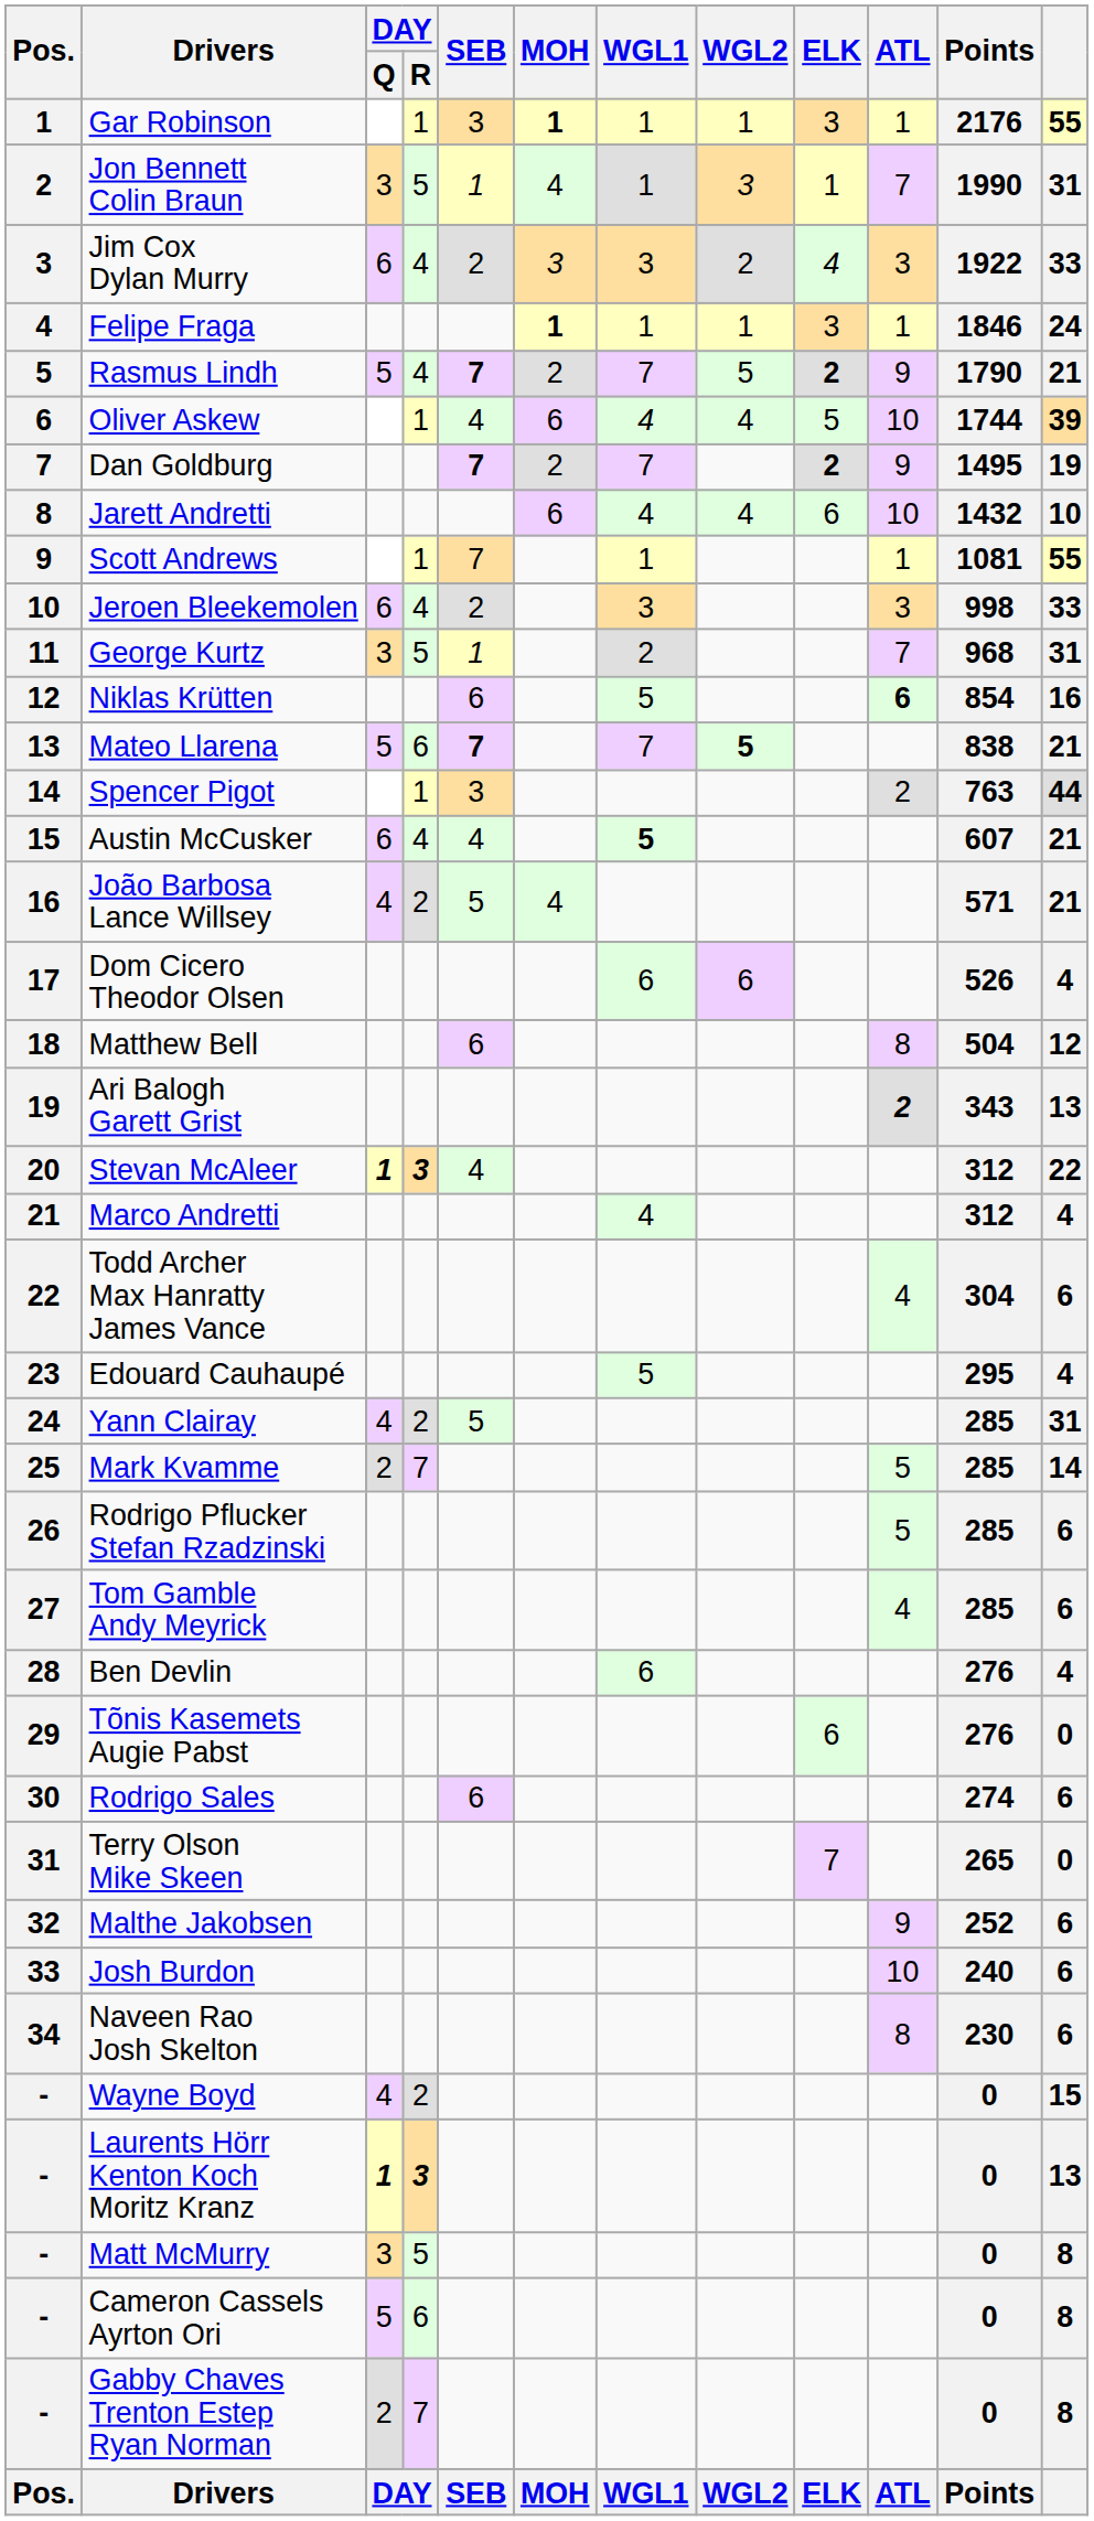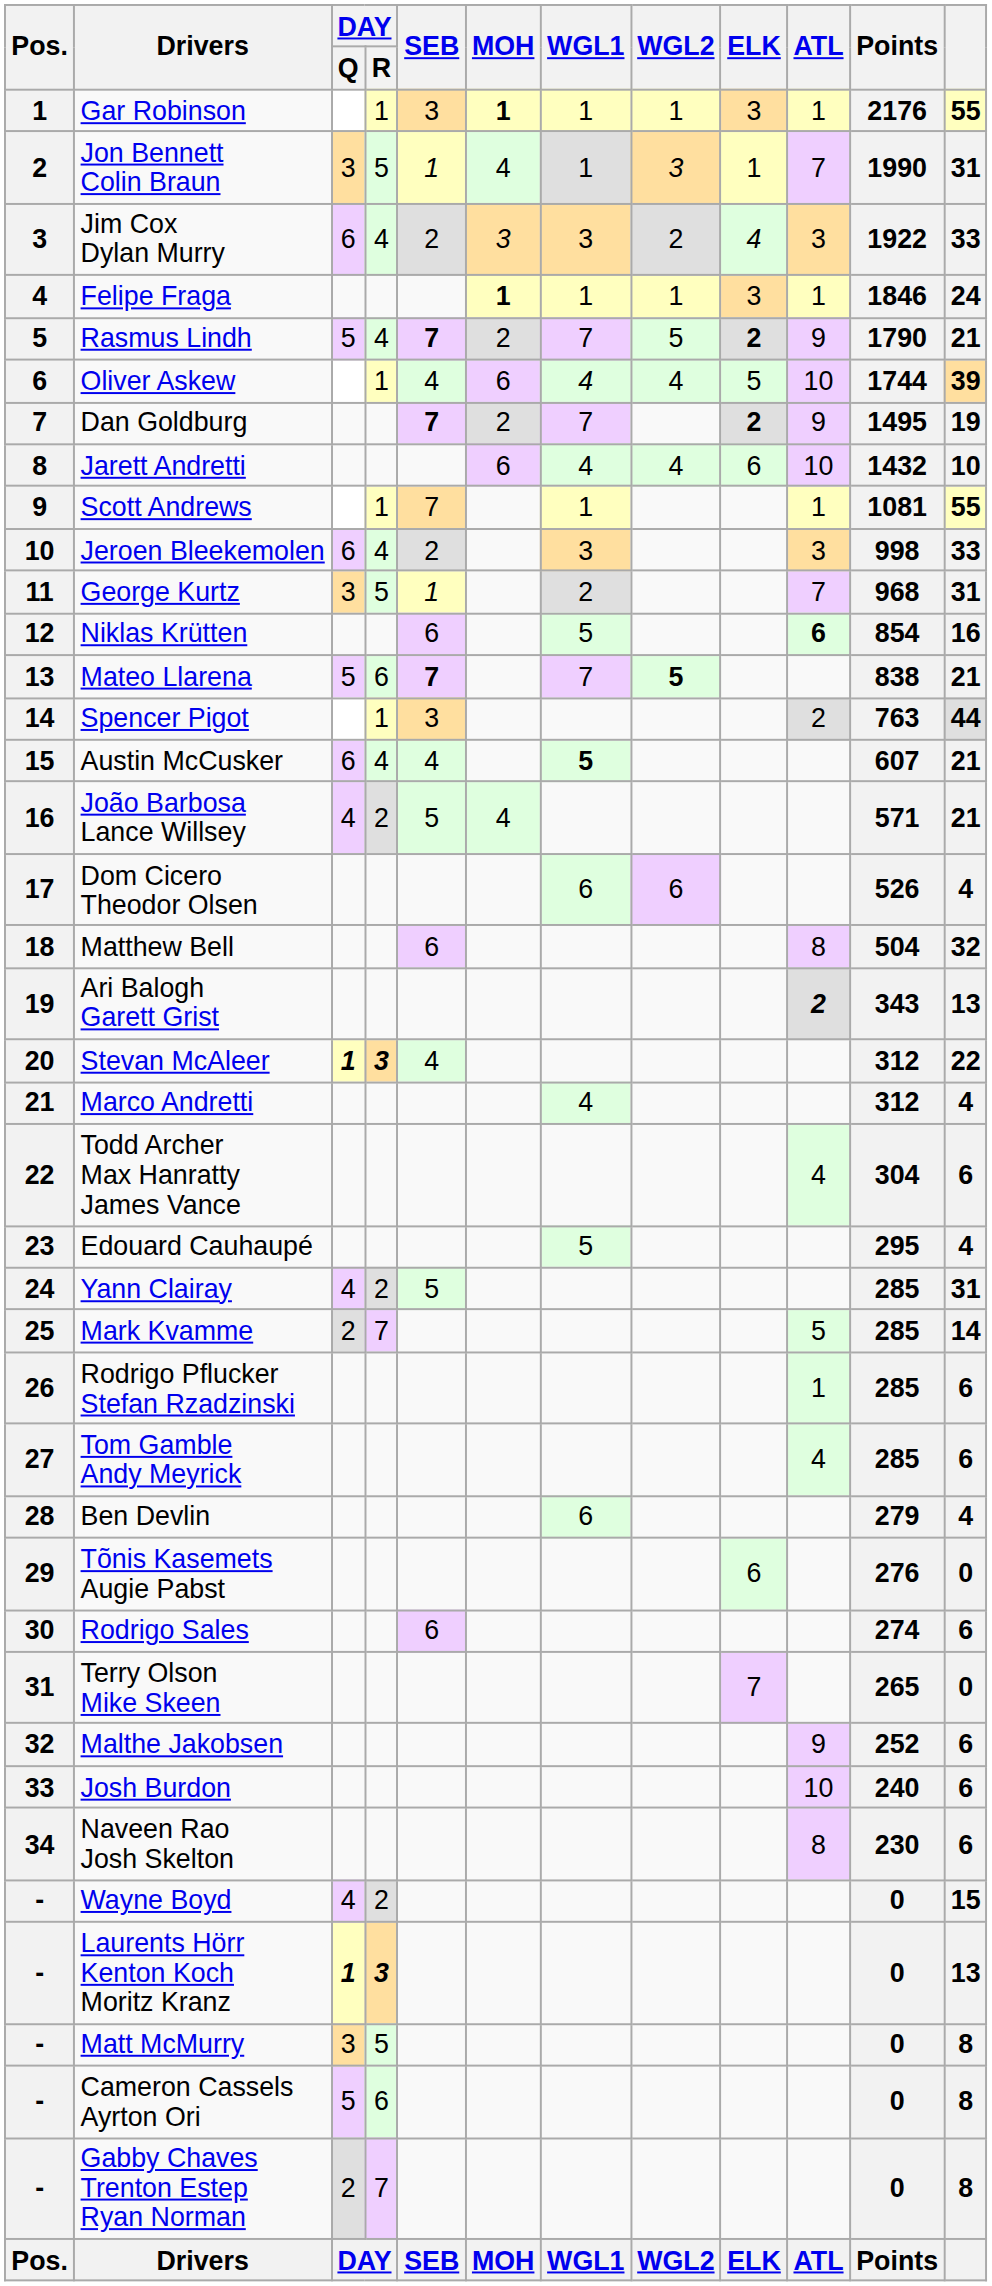Matthew Bell | column 12: 12 -> 32
Rodrigo Pflucker Stefan Rzadzinski | ATL: 5 -> 1
Ben Devlin | Points: 276 -> 279
